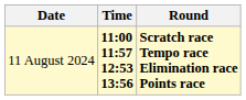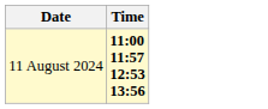- column: Round | Scratch race Tempo race Elimination race Points race
